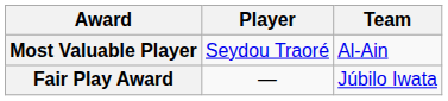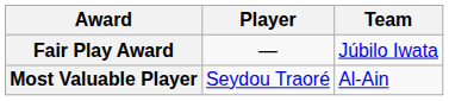rows swapped: Most Valuable Player <-> Fair Play Award
